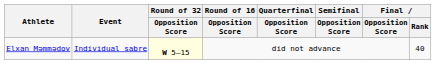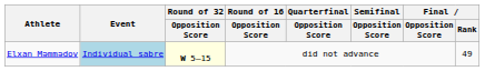Elxan Məmmədov | Event: no background -> lightblue background
Elxan Məmmədov | Final / Rank: 40 -> 49
